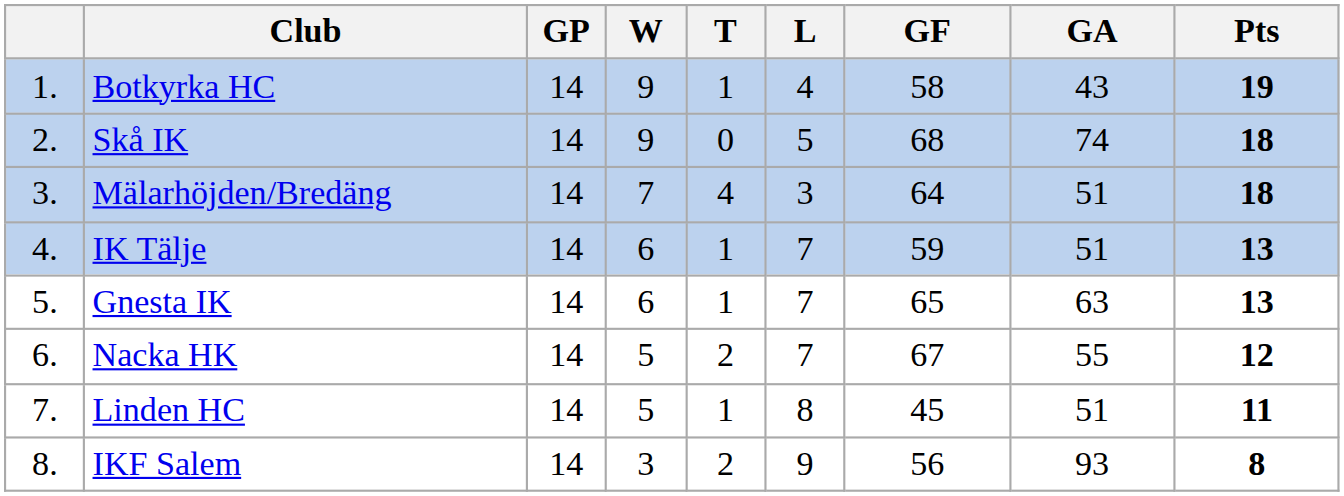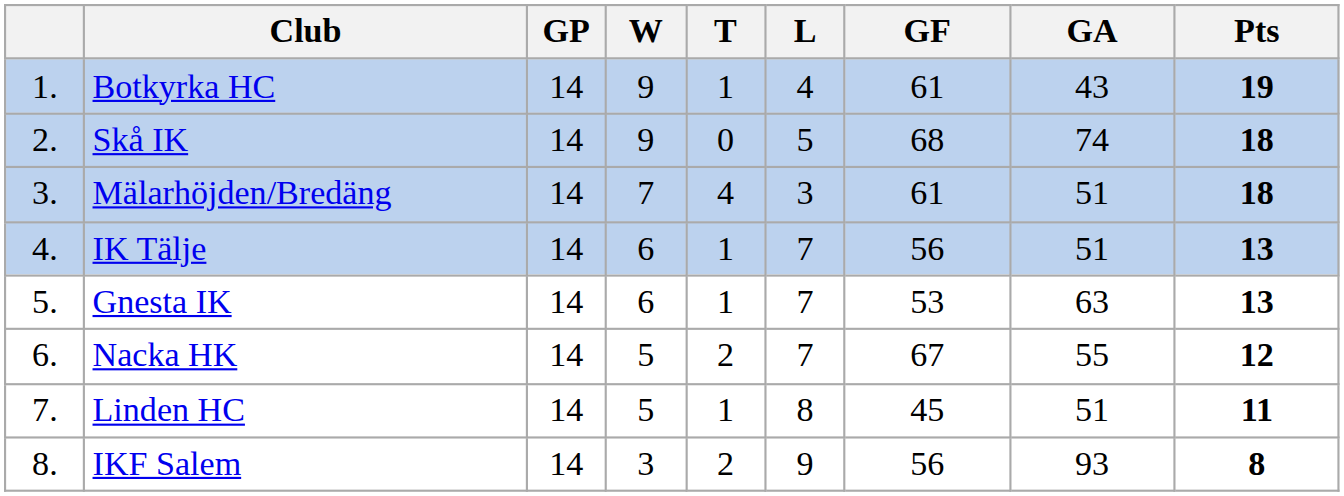Botkyrka HC | GF: 58 -> 61
Mälarhöjden/Bredäng | GF: 64 -> 61
IK Tälje | GF: 59 -> 56
Gnesta IK | GF: 65 -> 53
